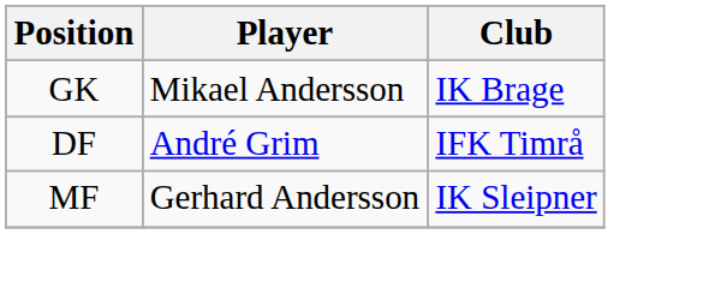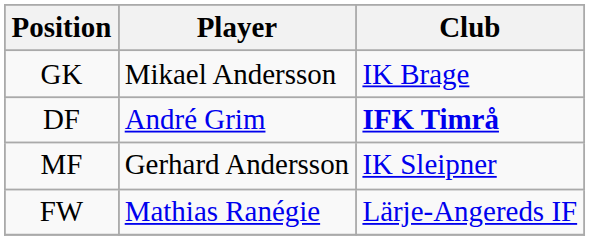DF | Club: normal -> bold
+ row: FW | Mathias Ranégie | Lärje-Angereds IF
